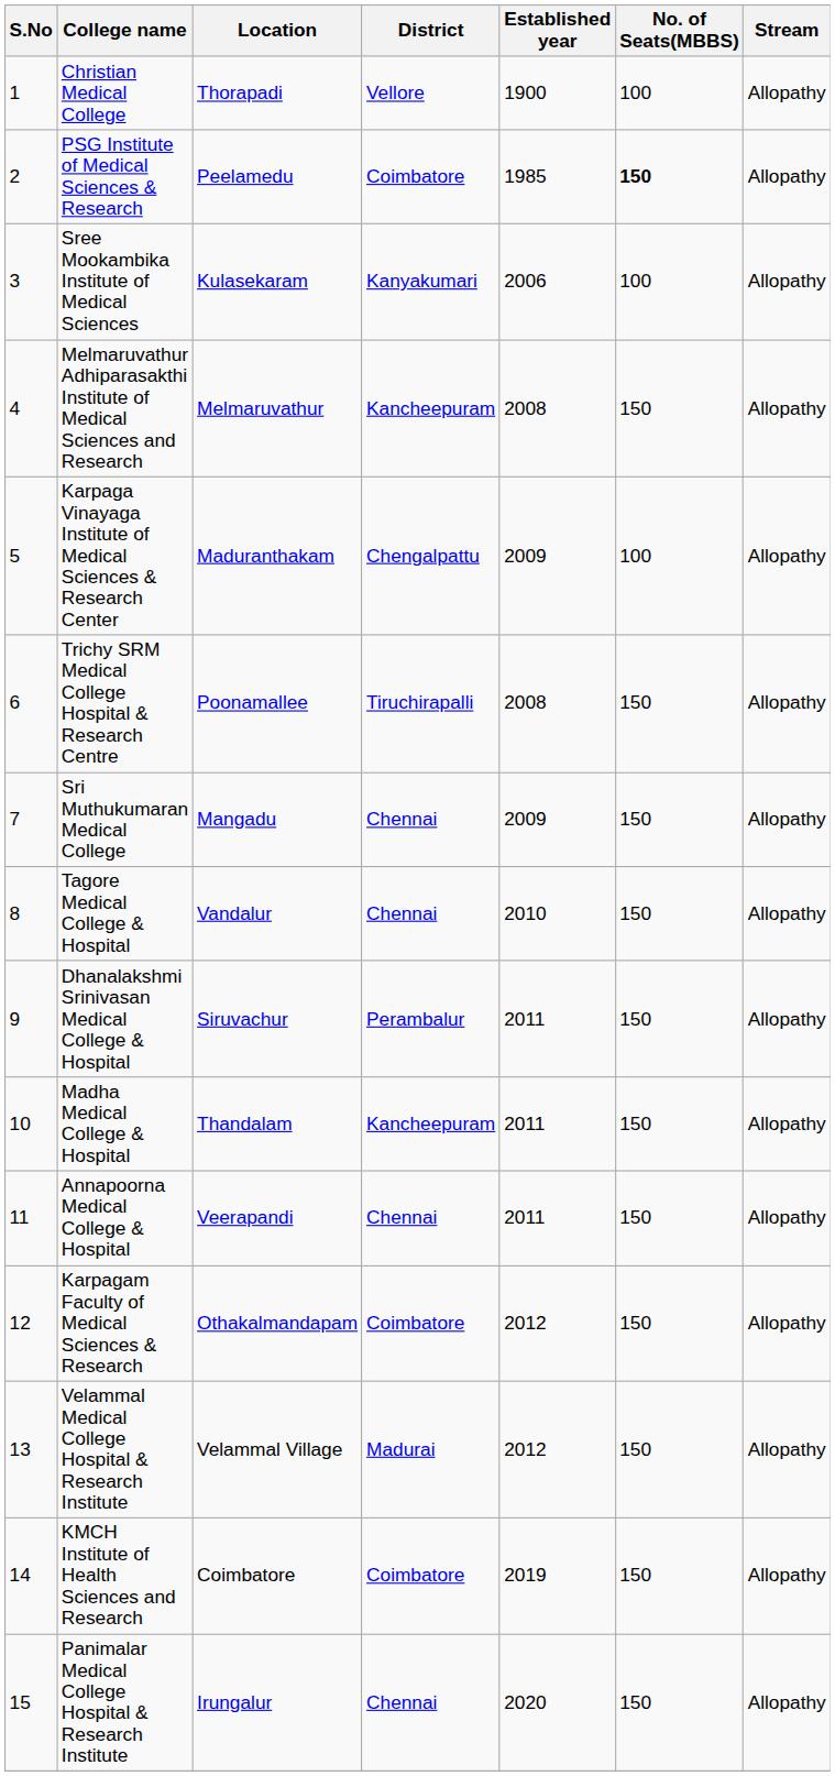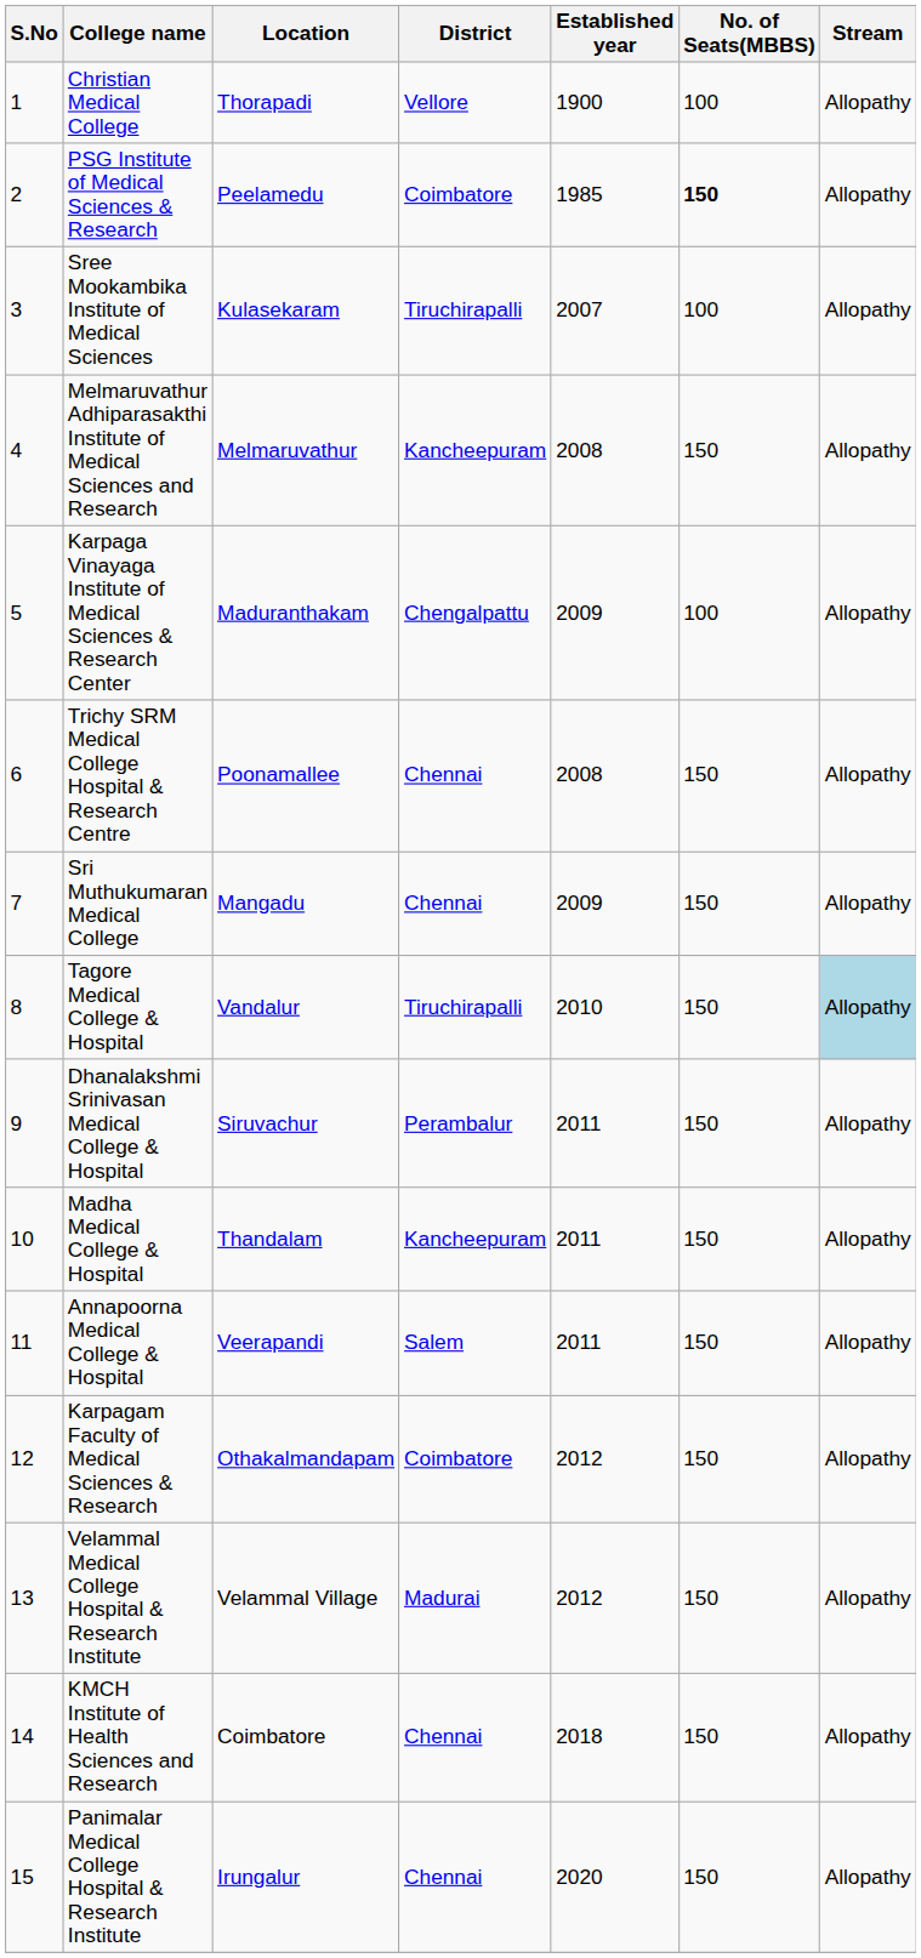Sree Mookambika Institute of Medical Sciences | District: Kanyakumari -> Tiruchirapalli
Sree Mookambika Institute of Medical Sciences | Established year: 2006 -> 2007
Trichy SRM Medical College Hospital & Research Centre | District: Tiruchirapalli -> Chennai
Tagore Medical College & Hospital | District: Chennai -> Tiruchirapalli
Tagore Medical College & Hospital | Stream: no background -> lightblue background
Annapoorna Medical College & Hospital | District: Chennai -> Salem
KMCH Institute of Health Sciences and Research | District: Coimbatore -> Chennai
KMCH Institute of Health Sciences and Research | Established year: 2019 -> 2018
